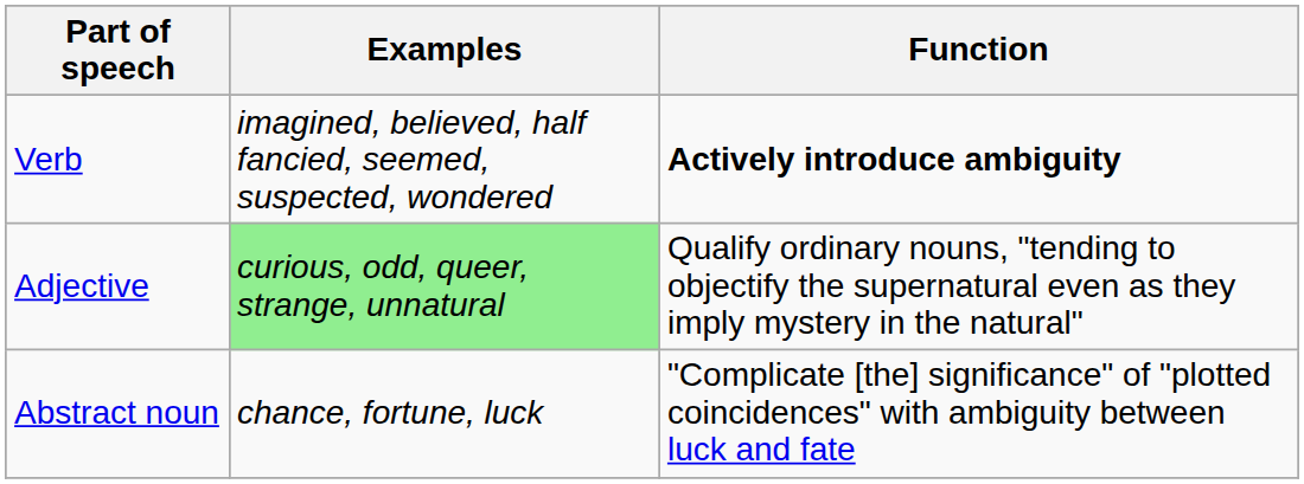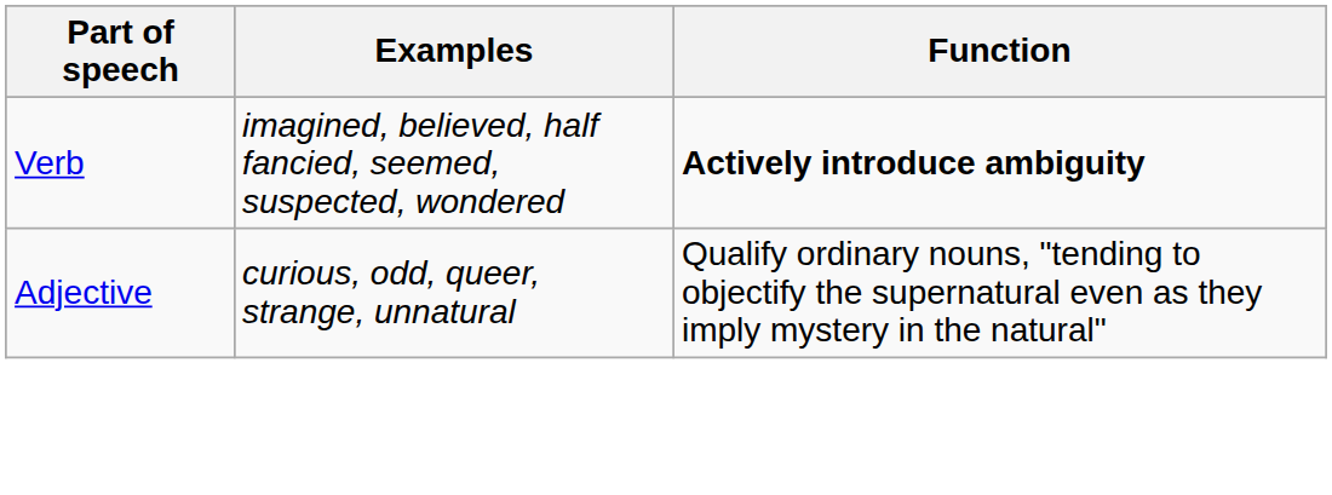Adjective | Examples: lightgreen background -> no background
- row: Abstract noun | chance, fortune, luck | "Complicate [the] significance" of "plotted coincidences" with ambiguity between luck and fate
